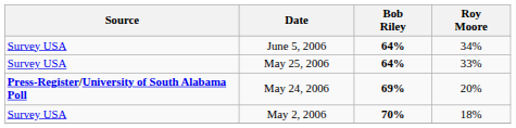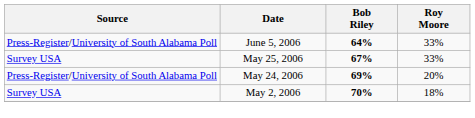June 5, 2006 | Source: Survey USA -> Press-Register/University of South Alabama Poll
June 5, 2006 | Roy Moore: 34% -> 33%
May 25, 2006 | Bob Riley: 64% -> 67%
May 24, 2006 | Source: bold -> normal
